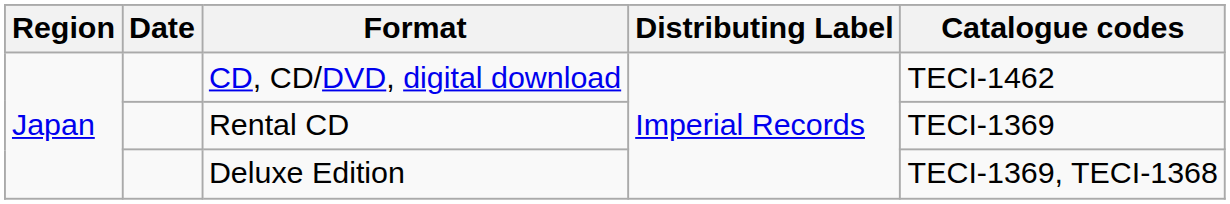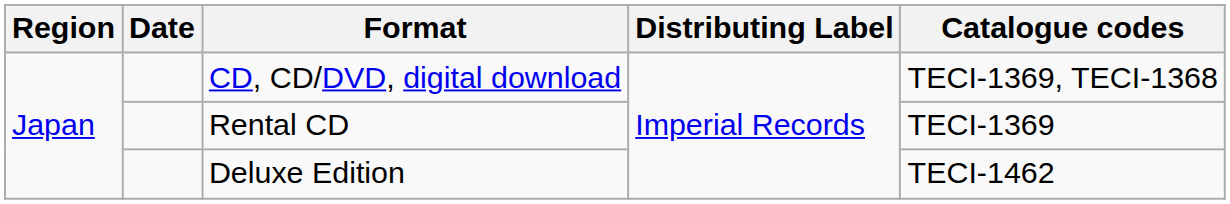CD, CD/DVD, digital download | Catalogue codes: TECI-1462 -> TECI-1369, TECI-1368
Deluxe Edition | Catalogue codes: TECI-1369, TECI-1368 -> TECI-1462
